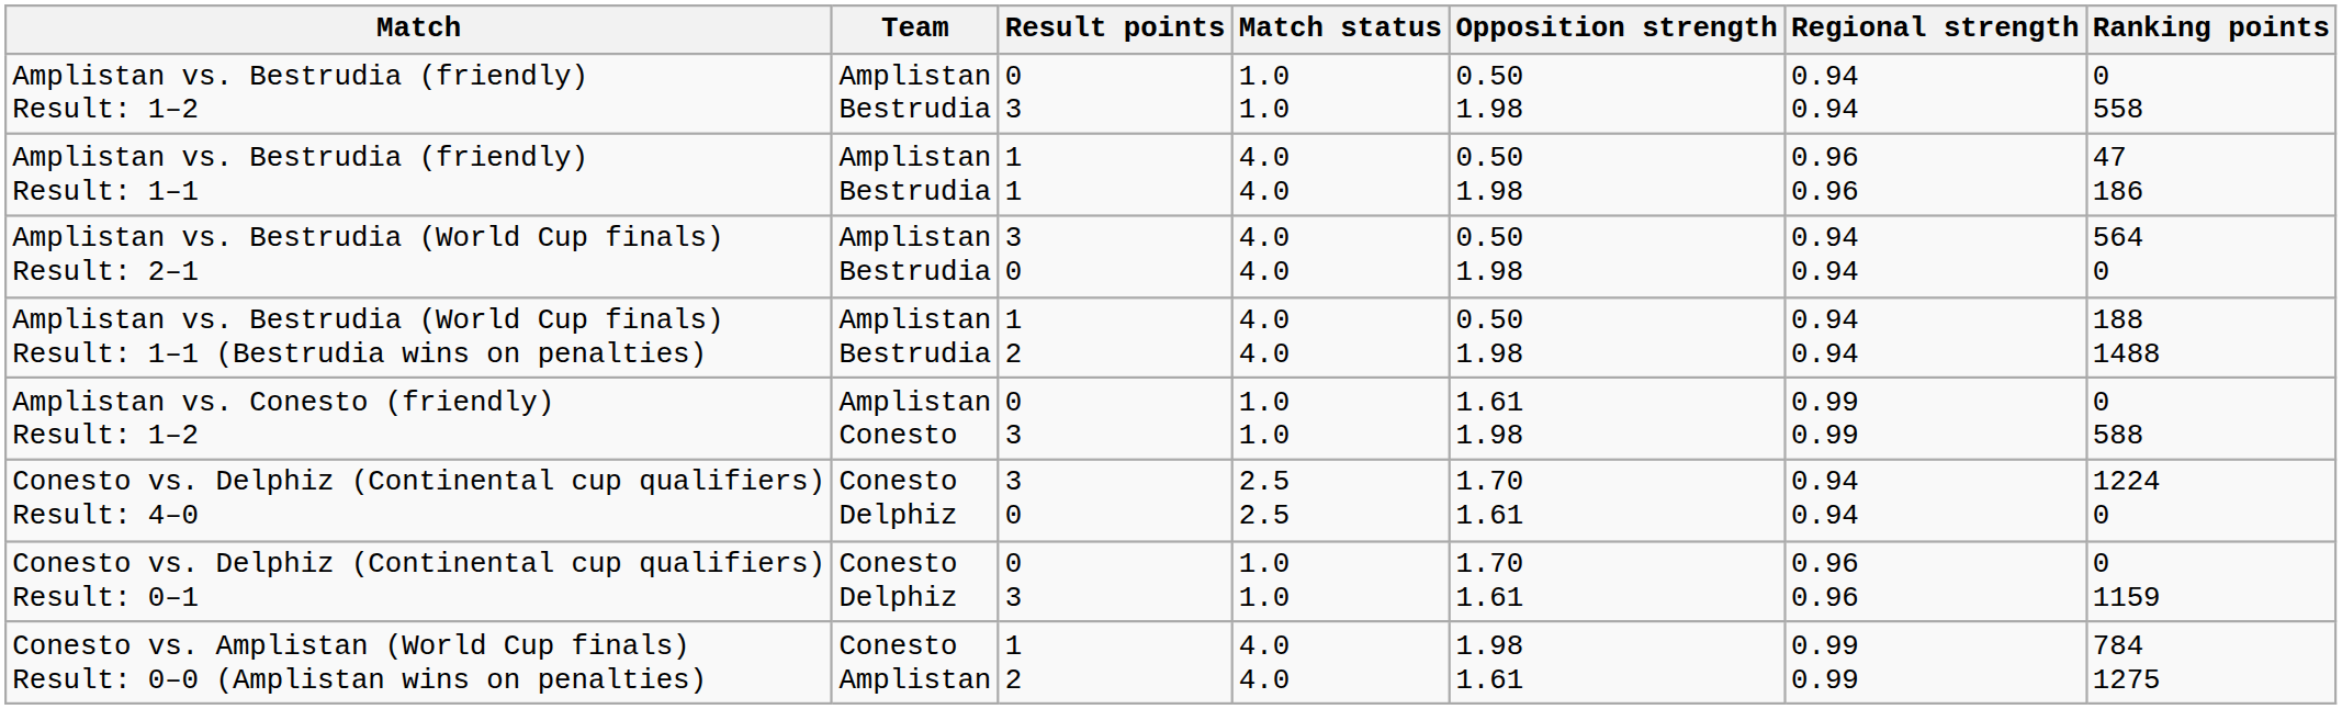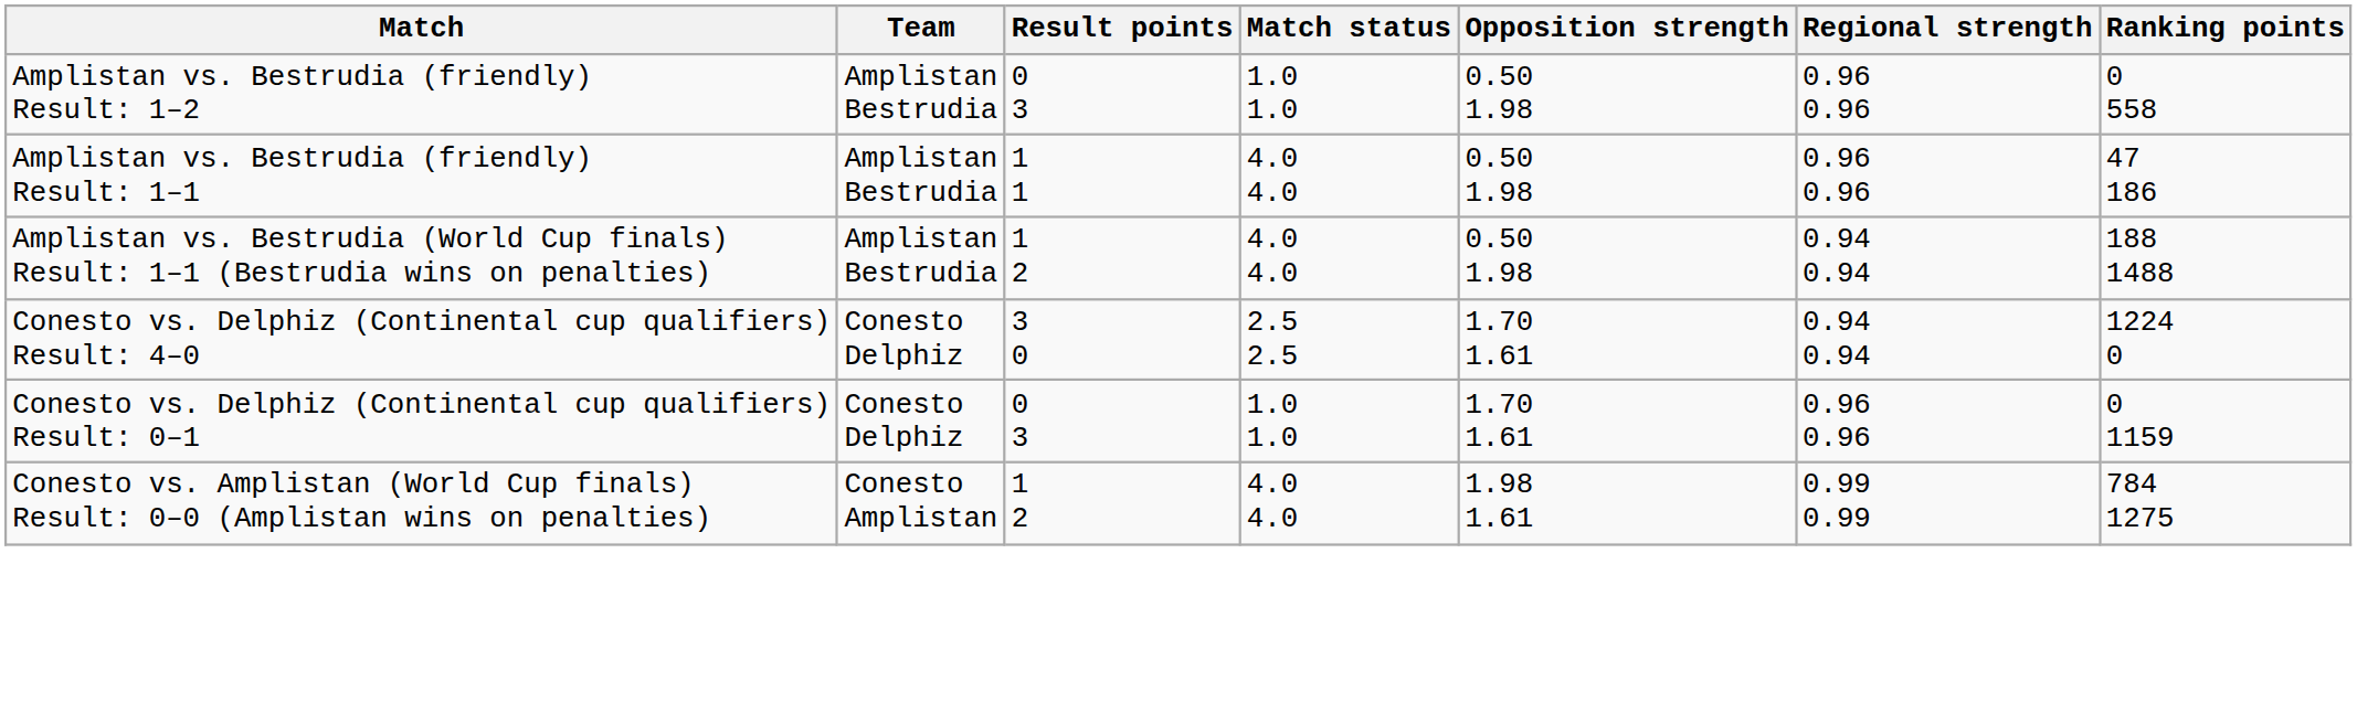Amplistan vs. Bestrudia (friendly) Result: 1–2 | Regional strength: 0.94 0.94 -> 0.96 0.96
- row: Amplistan vs. Bestrudia (World Cup finals) Result: 2–1 | Amplistan Bestrudia | 3 0 | 4.0 4.0 | 0.50 1.98 | 0.94 0.94 | 564 0
- row: Amplistan vs. Conesto (friendly) Result: 1–2 | Amplistan Conesto | 0 3 | 1.0 1.0 | 1.61 1.98 | 0.99 0.99 | 0 588
